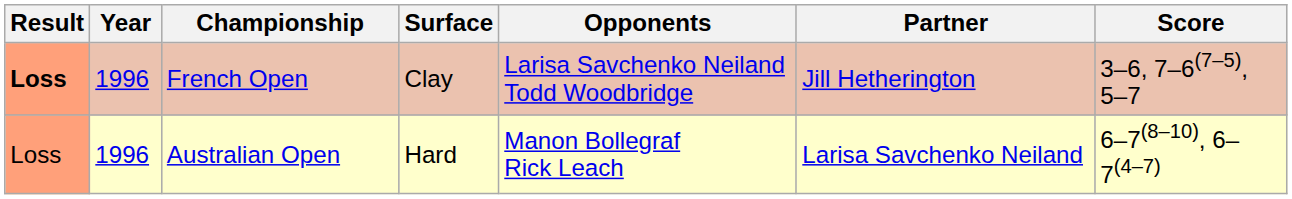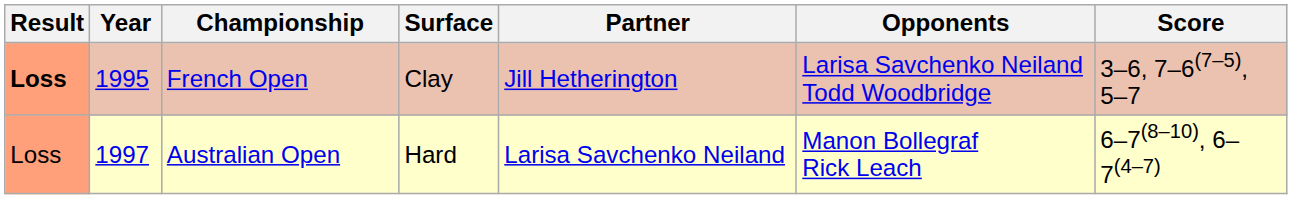columns swapped: Partner <-> Opponents
French Open | Year: 1996 -> 1995
Australian Open | Year: 1996 -> 1997
